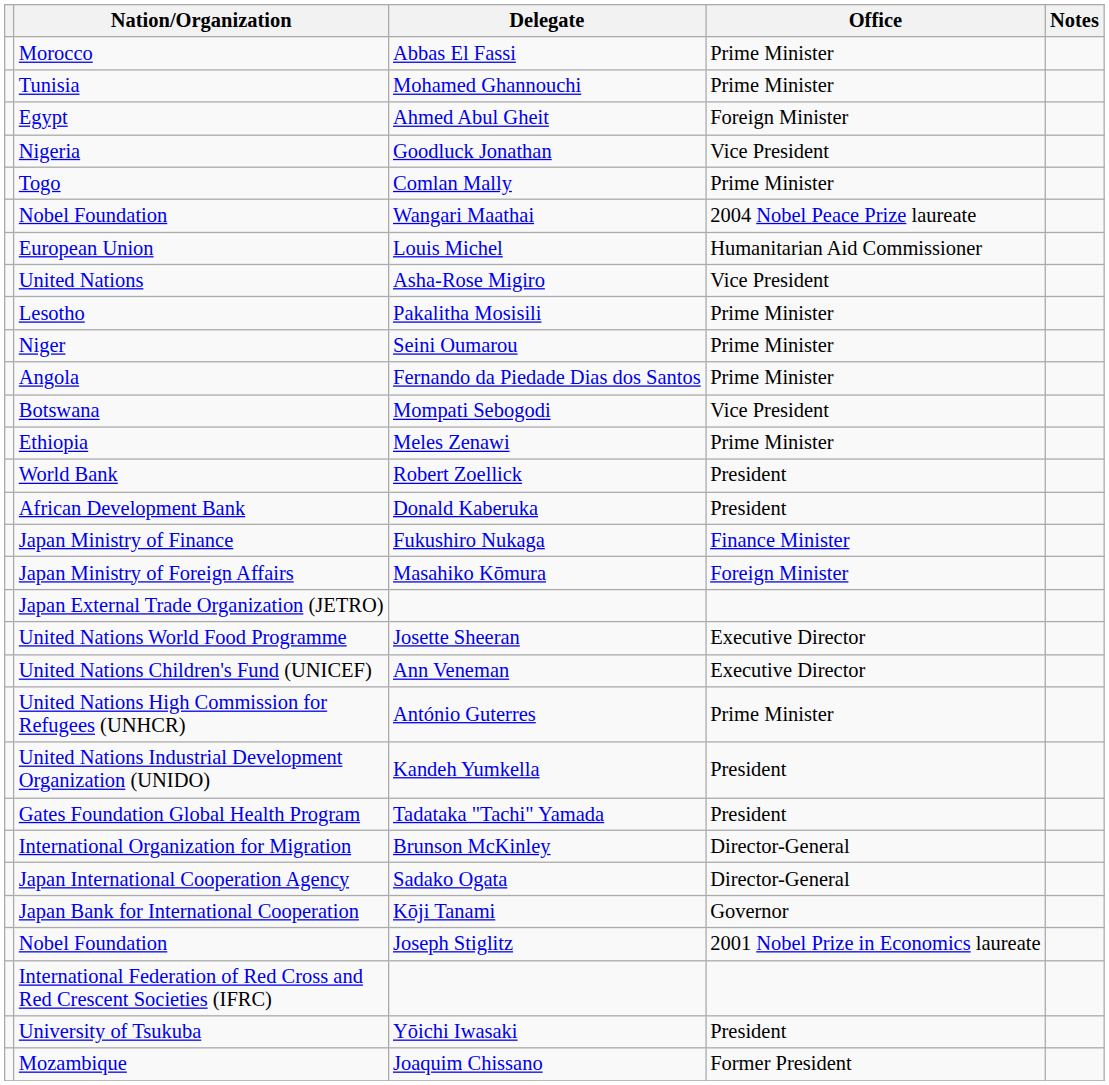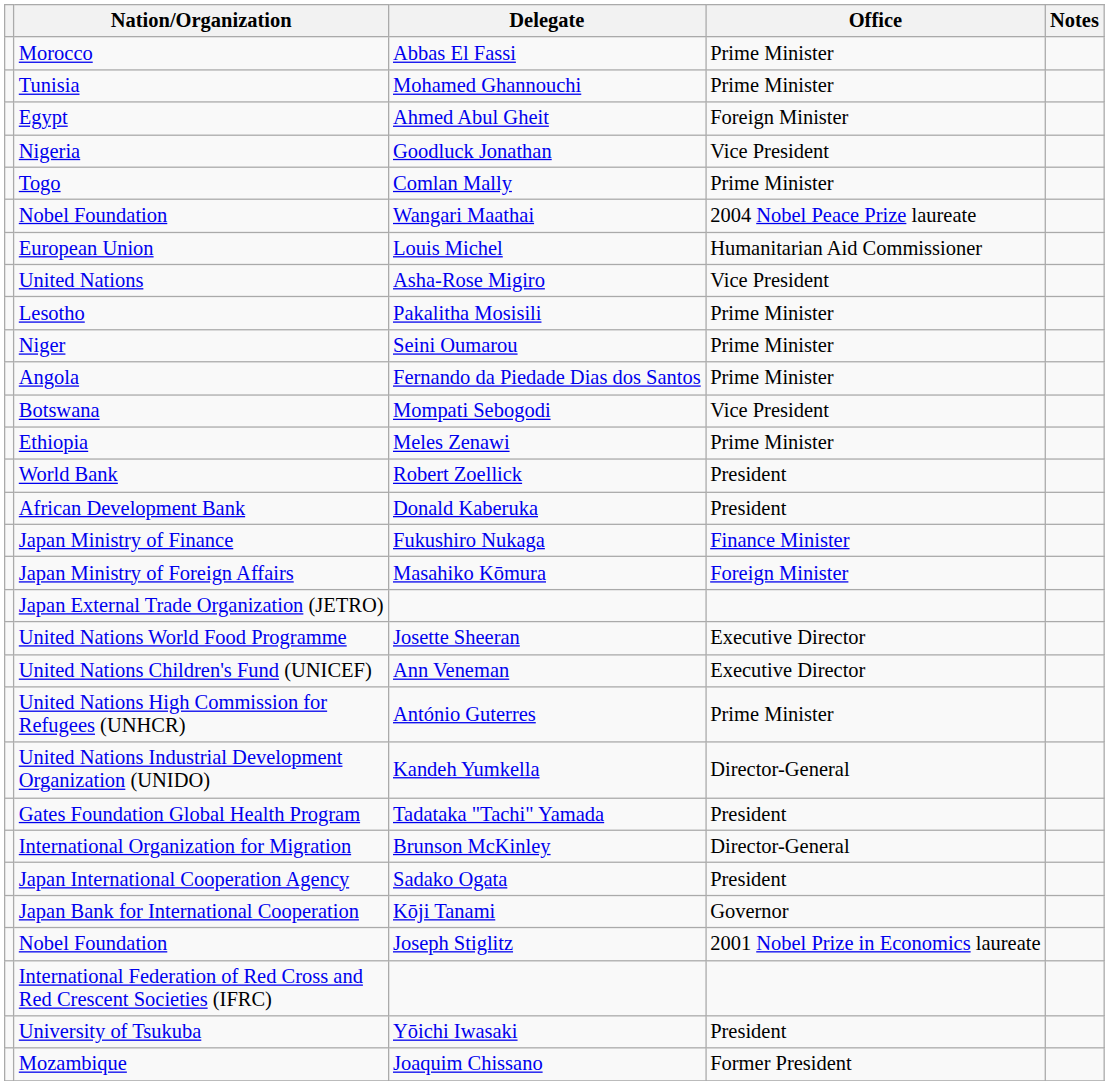United Nations Industrial Development Organization (UNIDO) | Office: President -> Director-General
Japan International Cooperation Agency | Office: Director-General -> President
